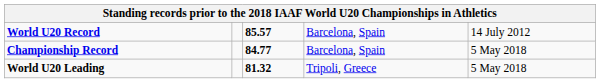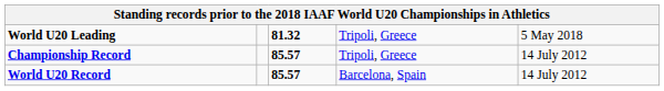rows swapped: World U20 Record <-> World U20 Leading
Championship Record | column 3: 84.77 -> 85.57
Championship Record | column 4: Barcelona, Spain -> Tripoli, Greece
Championship Record | column 5: 5 May 2018 -> 14 July 2012
